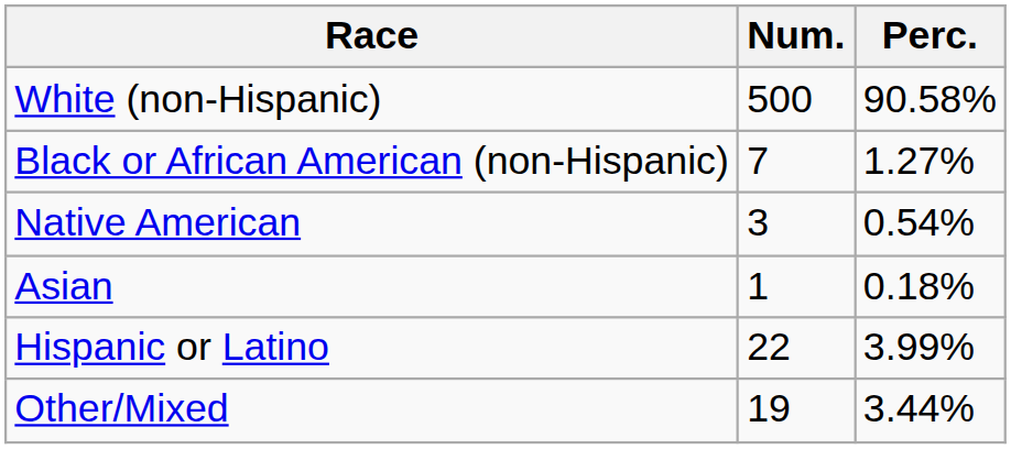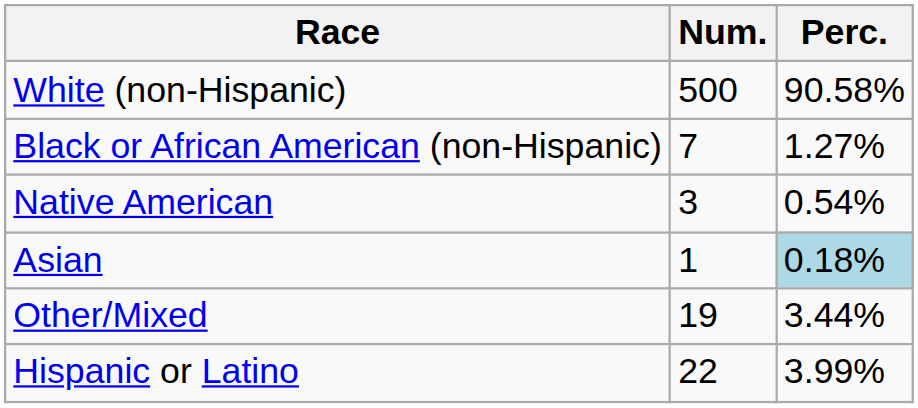Asian | Perc.: no background -> lightblue background
rows swapped: Other/Mixed <-> Hispanic or Latino
